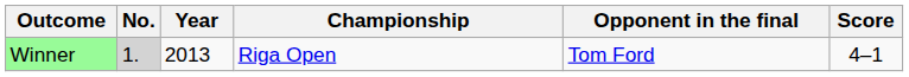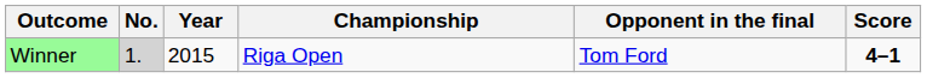Winner | Year: 2013 -> 2015
Winner | Score: normal -> bold
